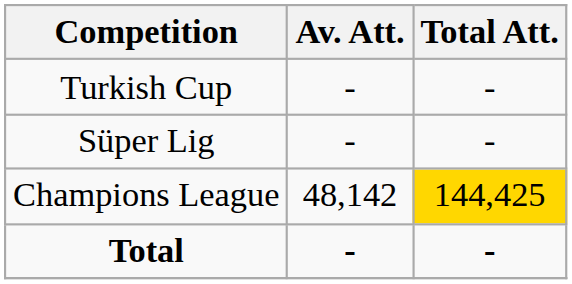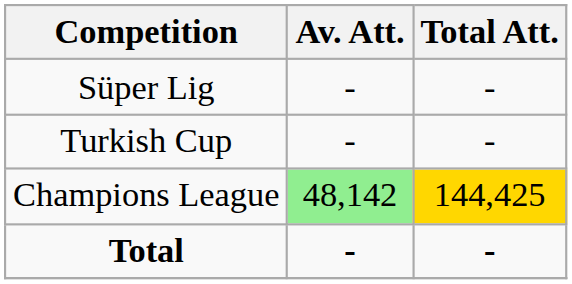rows swapped: Süper Lig <-> Turkish Cup
Champions League | Av. Att.: no background -> lightgreen background
